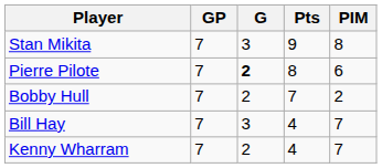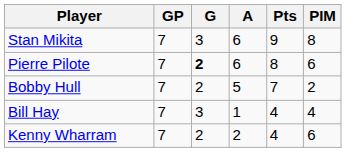+ column: A | 6 | 6 | 5 | 1 | 2
Bill Hay | PIM: 7 -> 4
Kenny Wharram | PIM: 7 -> 6
